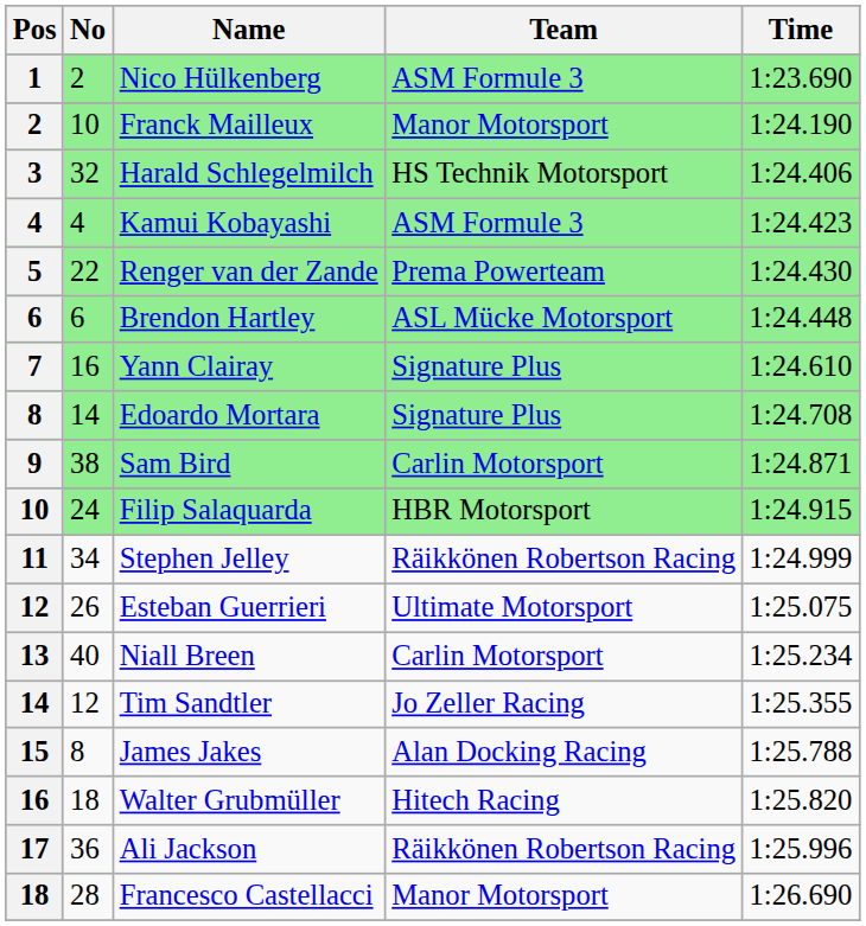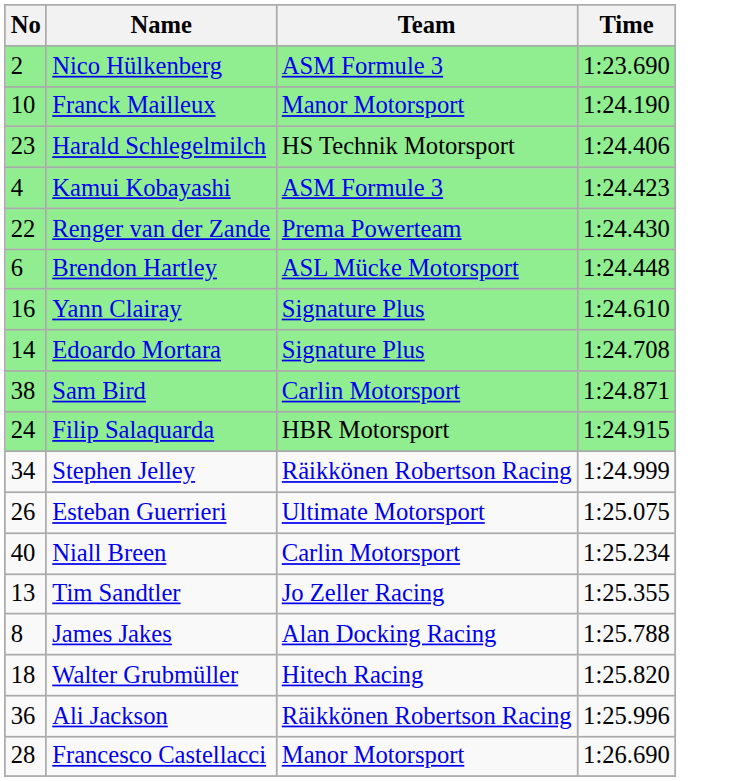- column: Pos | 1 | 2 | 3 | 4 | 5 | 6 | 7 | 8 | 9 | 10 | 11 | 12 | 13 | 14 | 15 | 16 | 17 | 18
Harald Schlegelmilch | No: 32 -> 23
Tim Sandtler | No: 12 -> 13
